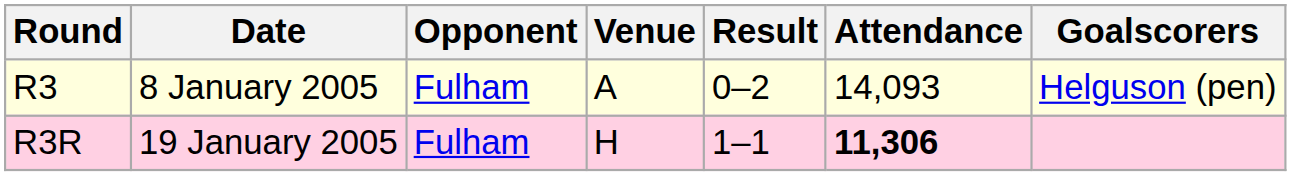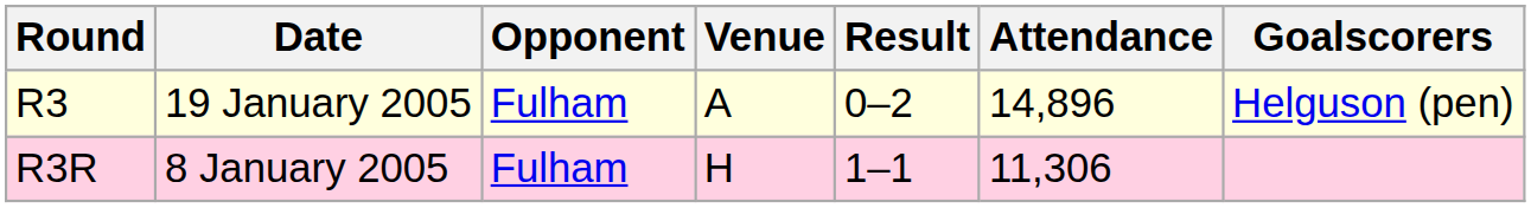R3 | Date: 8 January 2005 -> 19 January 2005
R3 | Attendance: 14,093 -> 14,896
R3R | Date: 19 January 2005 -> 8 January 2005
R3R | Attendance: bold -> normal
